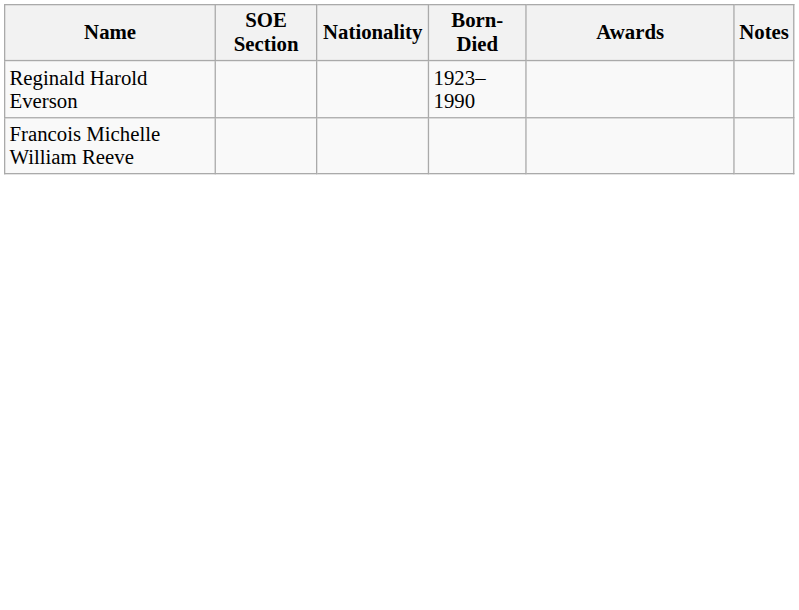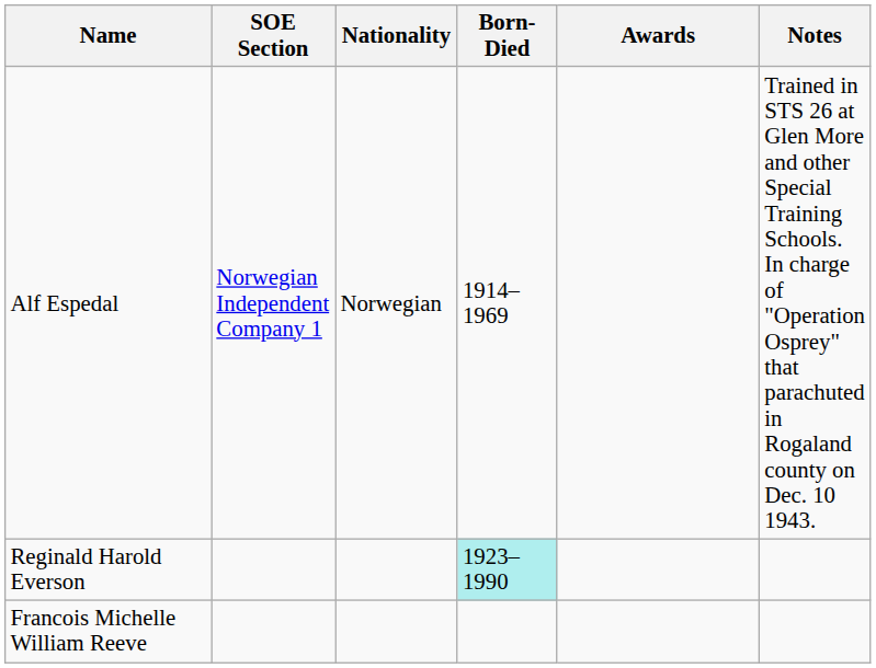+ row: Alf Espedal | Norwegian Independent Company 1 | Norwegian | 1914–1969 | Trained in STS 26 at Glen More and other Special Training Schools. In charge of "Operation Osprey" that parachuted in Rogaland county on Dec. 10 1943.
Reginald Harold Everson | Born-Died: no background -> paleturquoise background
